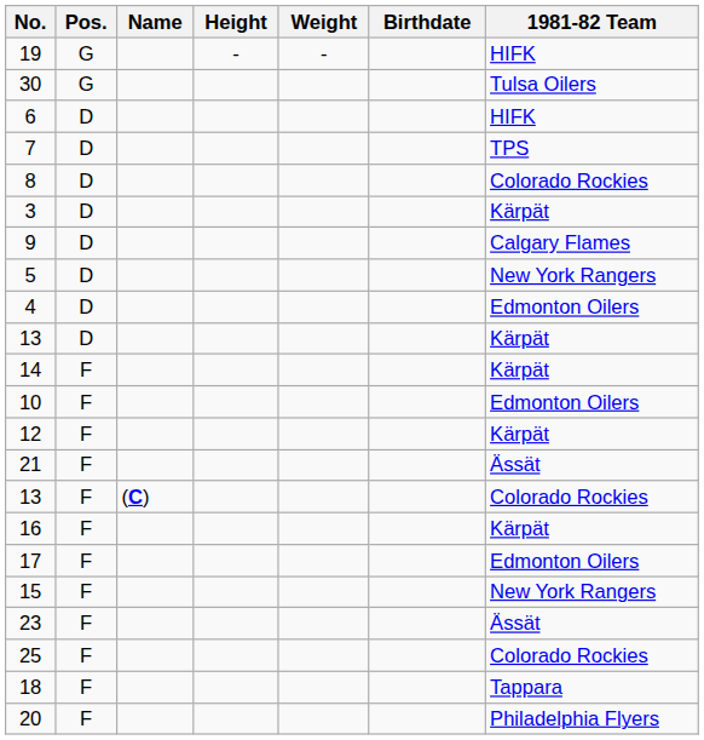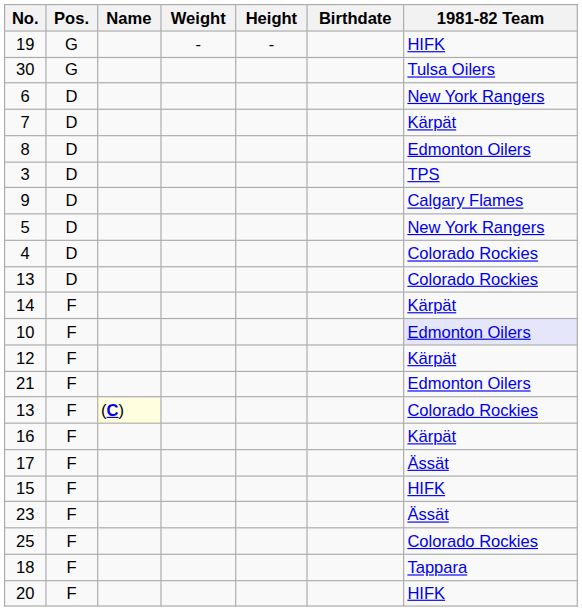columns swapped: Height <-> Weight
6 | 1981-82 Team: HIFK -> New York Rangers
7 | 1981-82 Team: TPS -> Kärpät
8 | 1981-82 Team: Colorado Rockies -> Edmonton Oilers
3 | 1981-82 Team: Kärpät -> TPS
4 | 1981-82 Team: Edmonton Oilers -> Colorado Rockies
13 / D | 1981-82 Team: Kärpät -> Colorado Rockies
10 | 1981-82 Team: no background -> lavender background
21 | 1981-82 Team: Ässät -> Edmonton Oilers
13 / F | Name: no background -> lightyellow background
17 | 1981-82 Team: Edmonton Oilers -> Ässät
15 | 1981-82 Team: New York Rangers -> HIFK
20 | 1981-82 Team: Philadelphia Flyers -> HIFK
